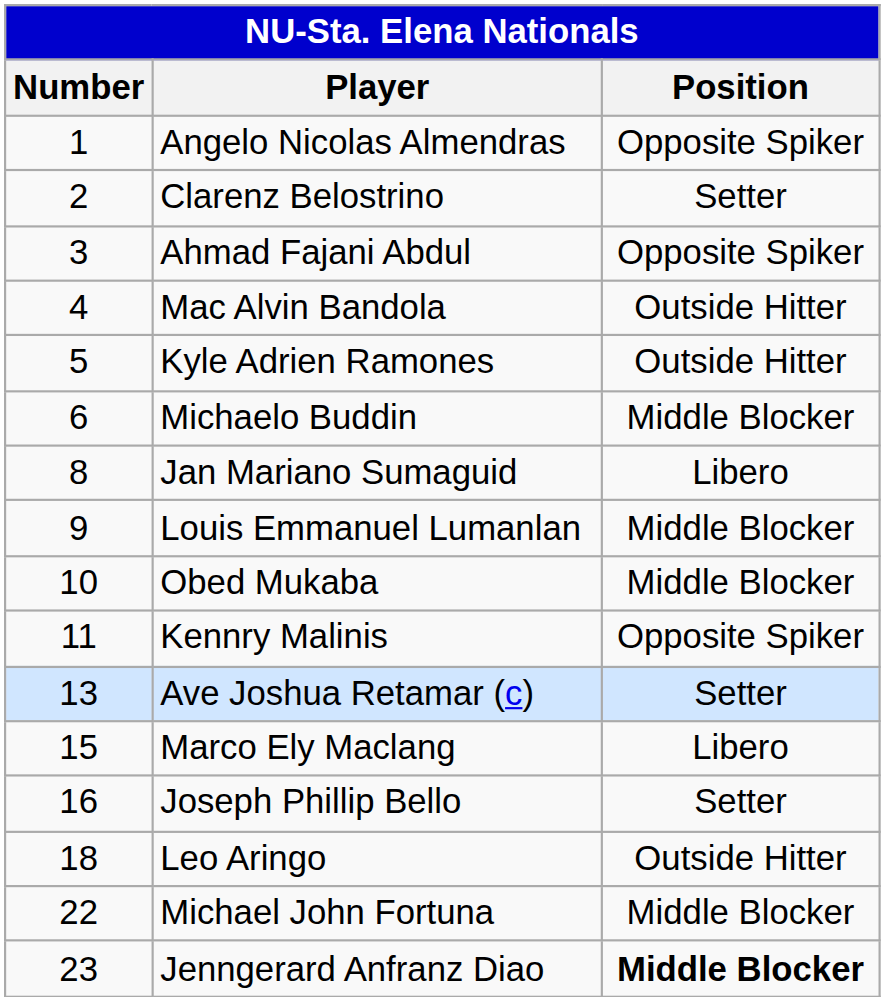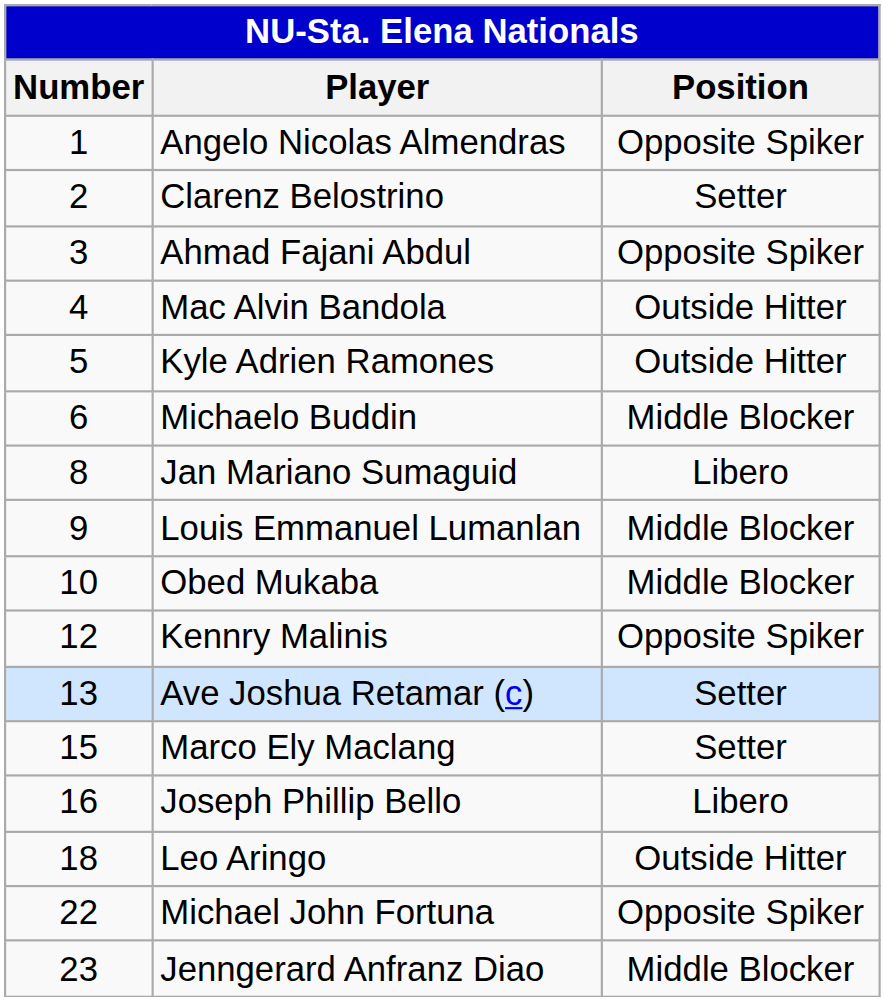Kennry Malinis | Number: 11 -> 12
Marco Ely Maclang | Position: Libero -> Setter
Joseph Phillip Bello | Position: Setter -> Libero
Michael John Fortuna | Position: Middle Blocker -> Opposite Spiker
Jenngerard Anfranz Diao | Position: bold -> normal
